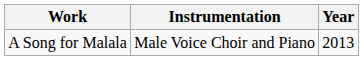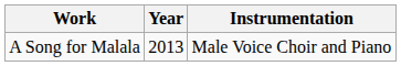columns swapped: Instrumentation <-> Year
